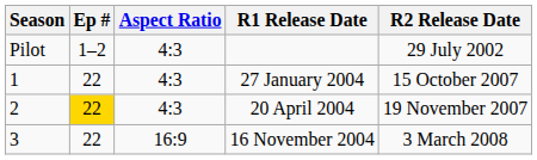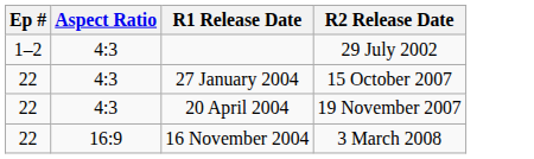- column: Season | Pilot | 1 | 2 | 3
20 April 2004 | Ep #: gold background -> no background
